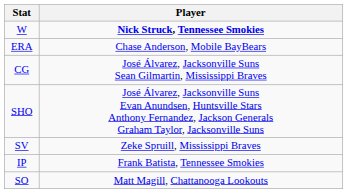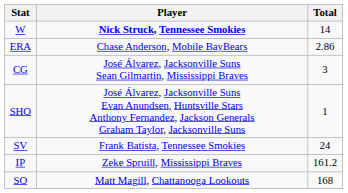+ column: Total | 14 | 2.86 | 3 | 1 | 24 | 161.2 | 168
SV | Player: Zeke Spruill, Mississippi Braves -> Frank Batista, Tennessee Smokies
IP | Player: Frank Batista, Tennessee Smokies -> Zeke Spruill, Mississippi Braves
